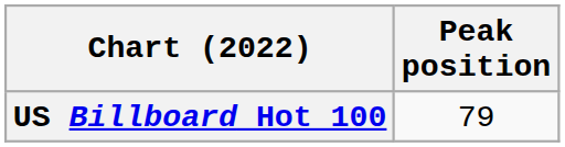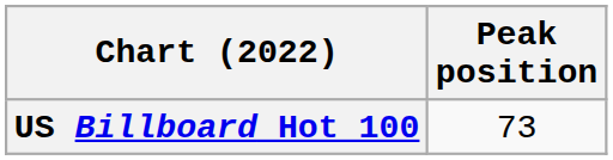US Billboard Hot 100 | Peak position: 79 -> 73
